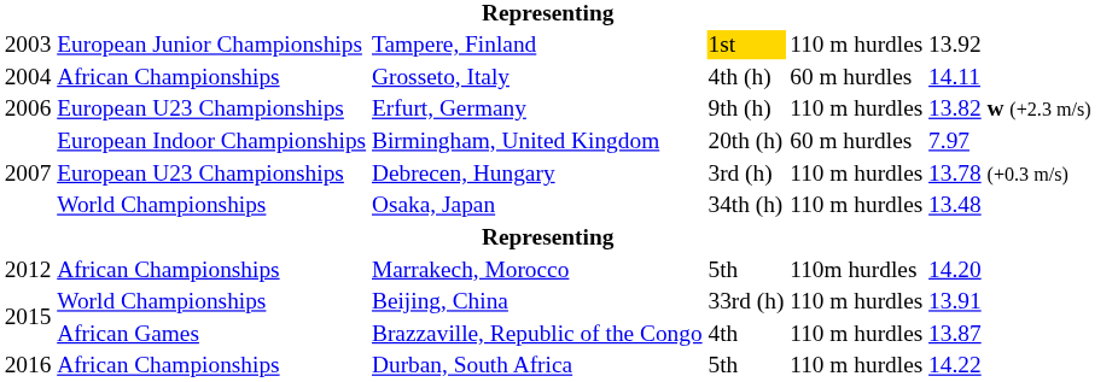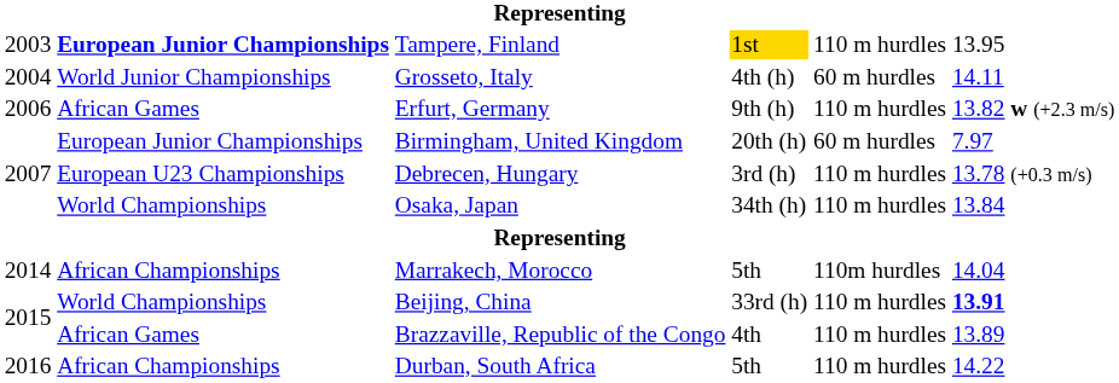Tampere, Finland | column 2: normal -> bold
Tampere, Finland | column 6: 13.92 -> 13.95
Grosseto, Italy | column 2: African Championships -> World Junior Championships
Erfurt, Germany | column 2: European U23 Championships -> African Games
Birmingham, United Kingdom | column 2: European Indoor Championships -> European Junior Championships
Osaka, Japan | column 6: 13.48 -> 13.84
Marrakech, Morocco | column 1: 2012 -> 2014
Marrakech, Morocco | column 6: 14.20 -> 14.04
Beijing, China | column 6: normal -> bold
Brazzaville, Republic of the Congo | column 6: 13.87 -> 13.89
